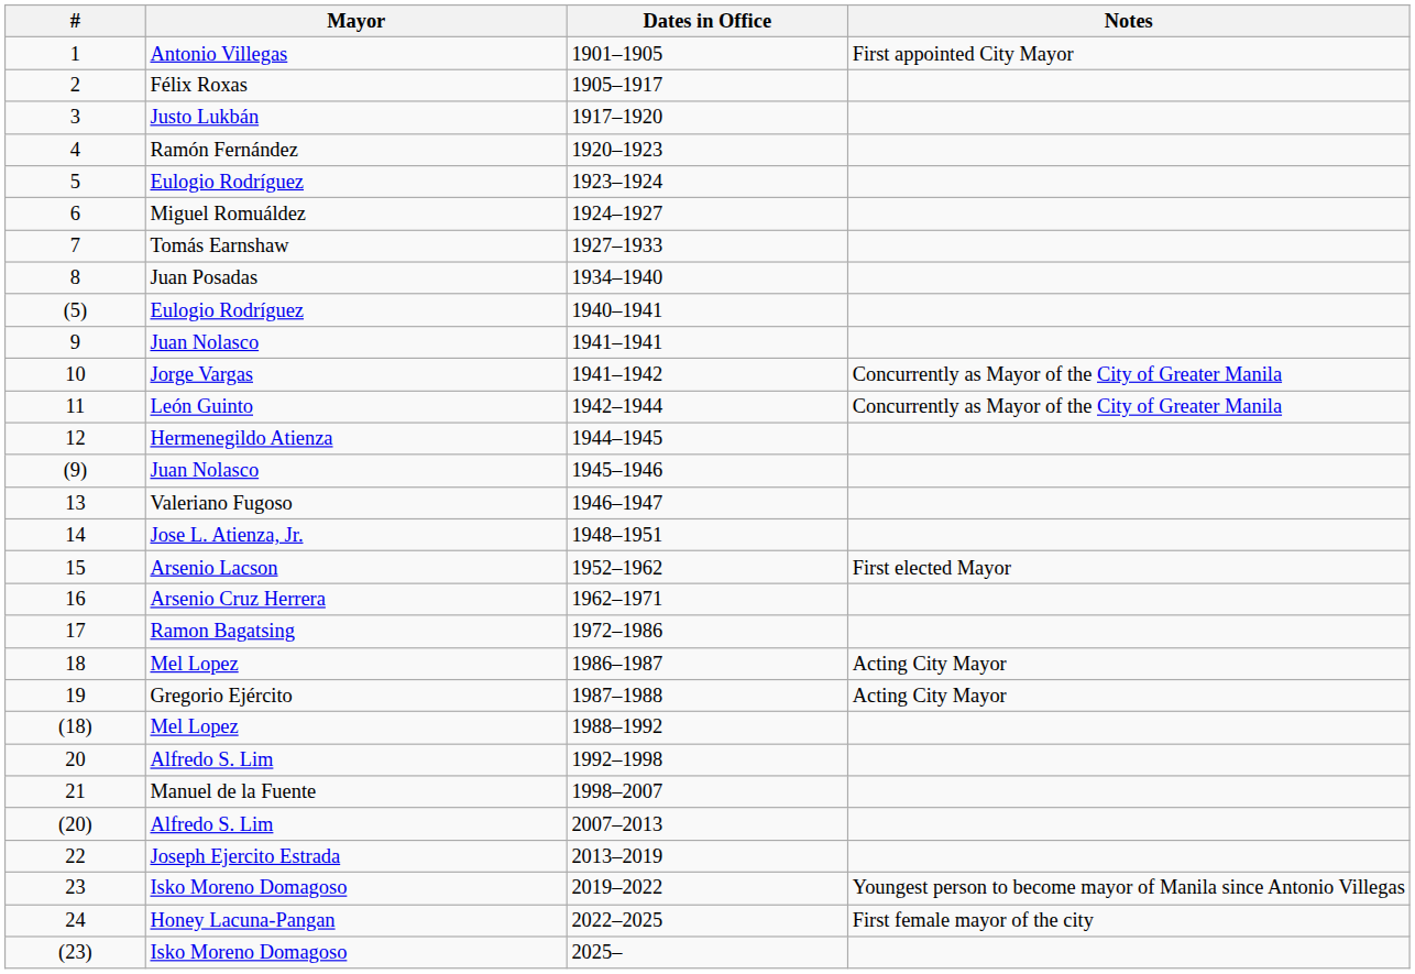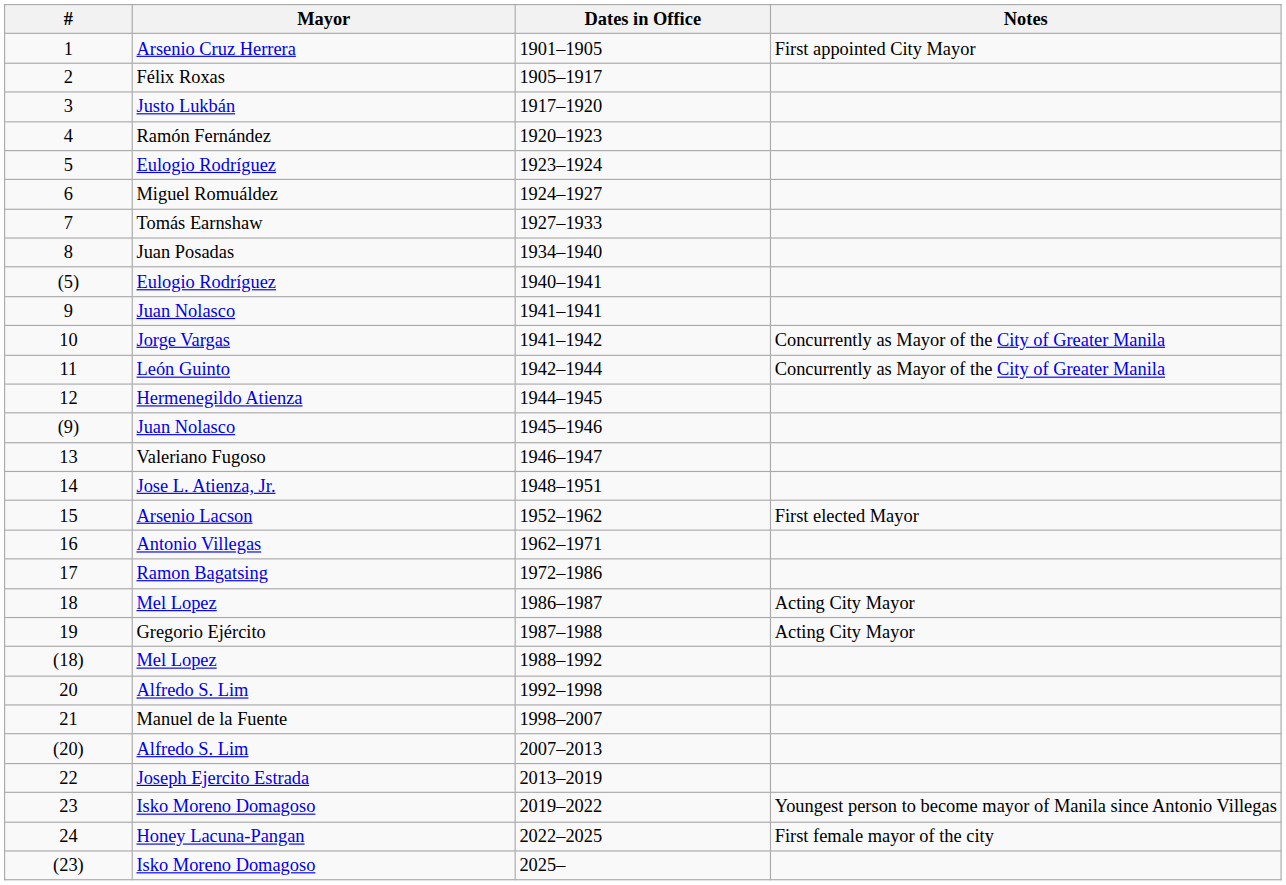1 | Mayor: Antonio Villegas -> Arsenio Cruz Herrera
16 | Mayor: Arsenio Cruz Herrera -> Antonio Villegas
